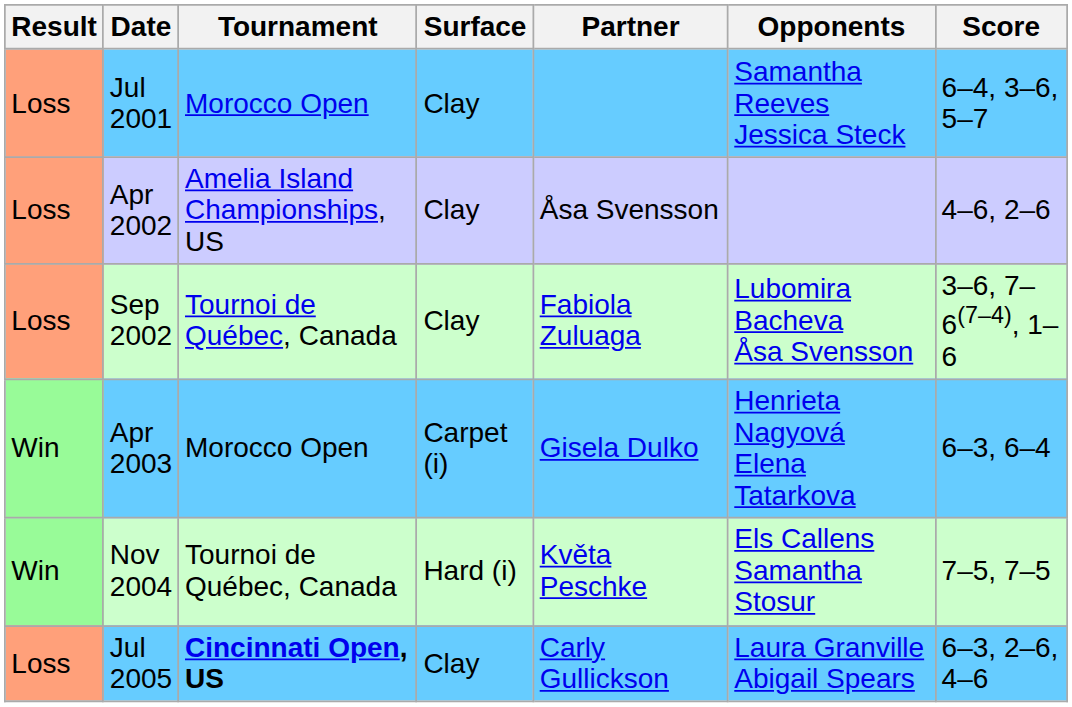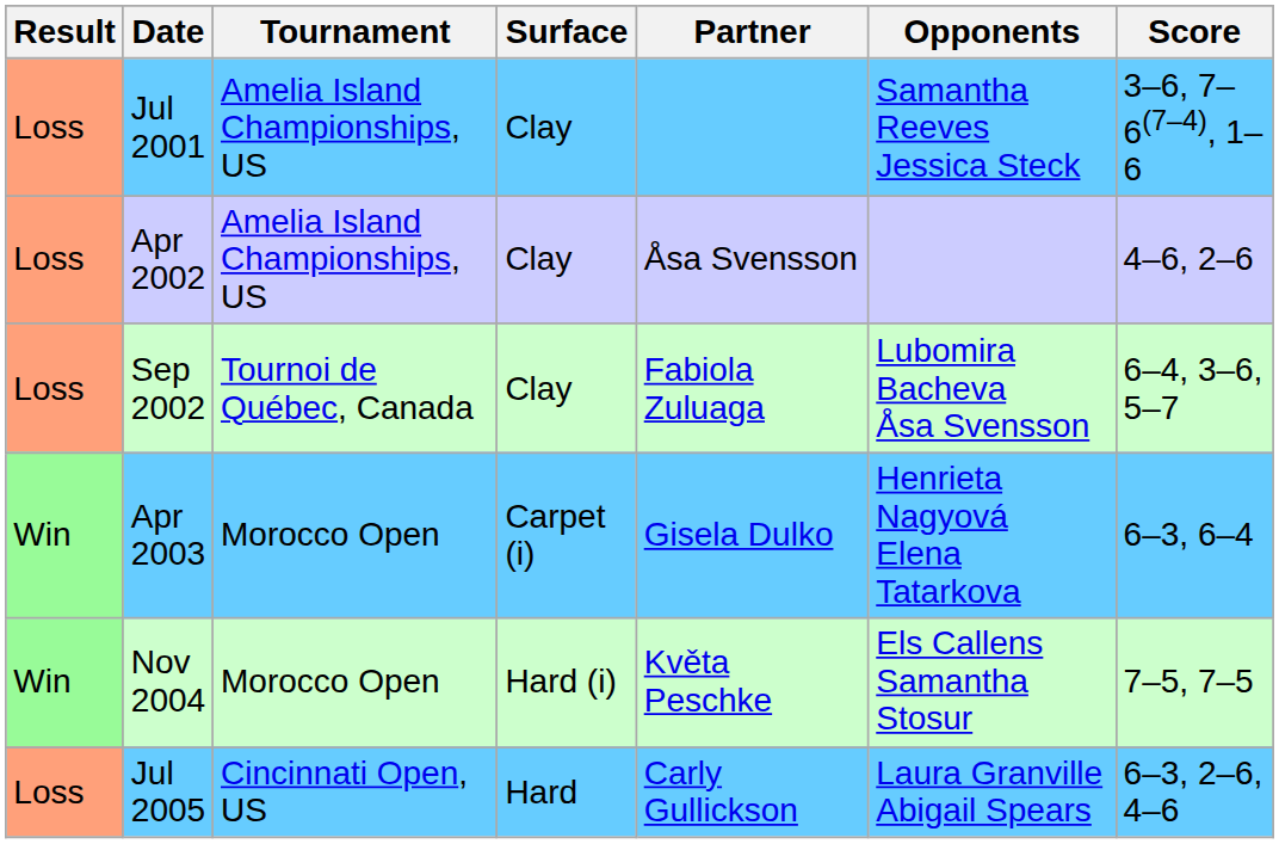Jul 2001 | Tournament: Morocco Open -> Amelia Island Championships, US
Jul 2001 | Score: 6–4, 3–6, 5–7 -> 3–6, 7–6(7–4), 1–6
Sep 2002 | Score: 3–6, 7–6(7–4), 1–6 -> 6–4, 3–6, 5–7
Nov 2004 | Tournament: Tournoi de Québec, Canada -> Morocco Open
Jul 2005 | Tournament: bold -> normal
Jul 2005 | Surface: Clay -> Hard
